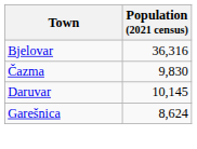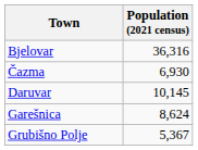Čazma | Population (2021 census): 9,830 -> 6,930
+ row: Grubišno Polje | 5,367
